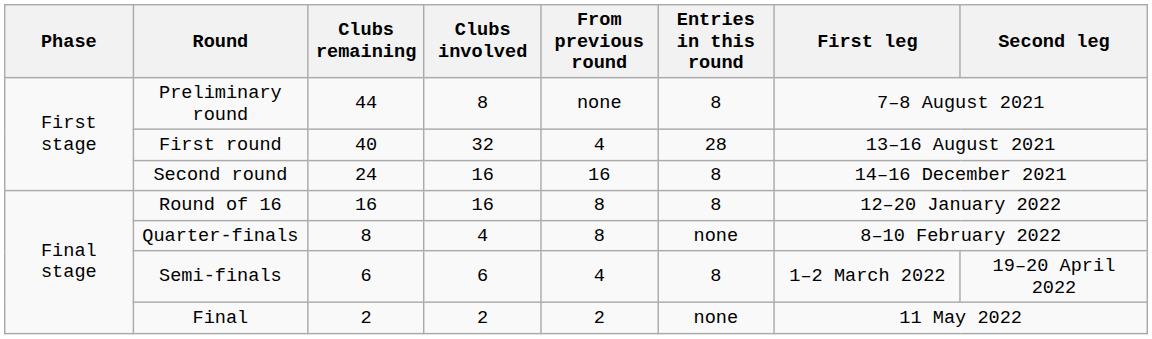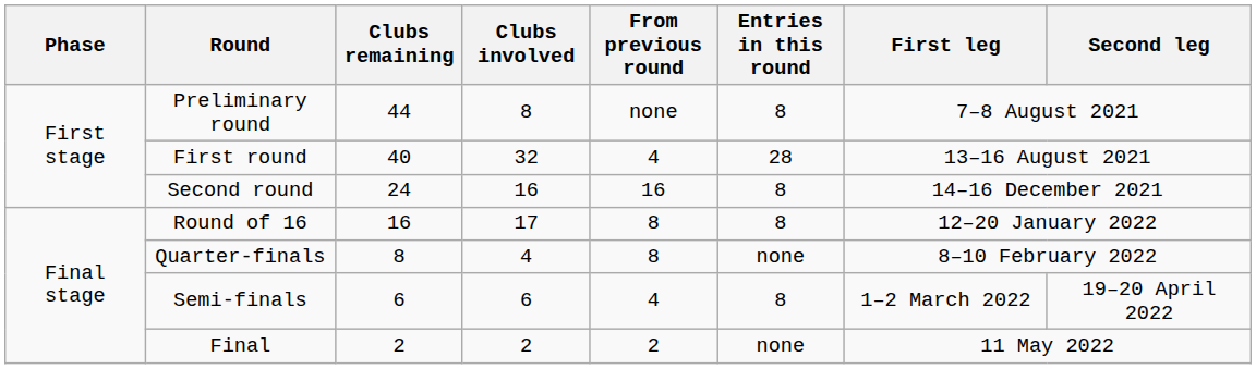Round of 16 | Clubs involved: 16 -> 17
